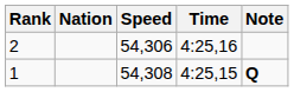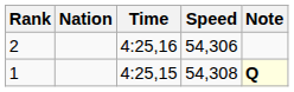columns swapped: Time <-> Speed
1 | Note: no background -> lightyellow background
